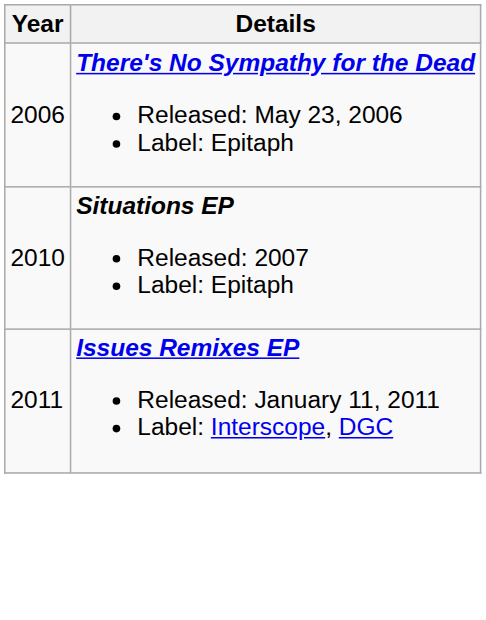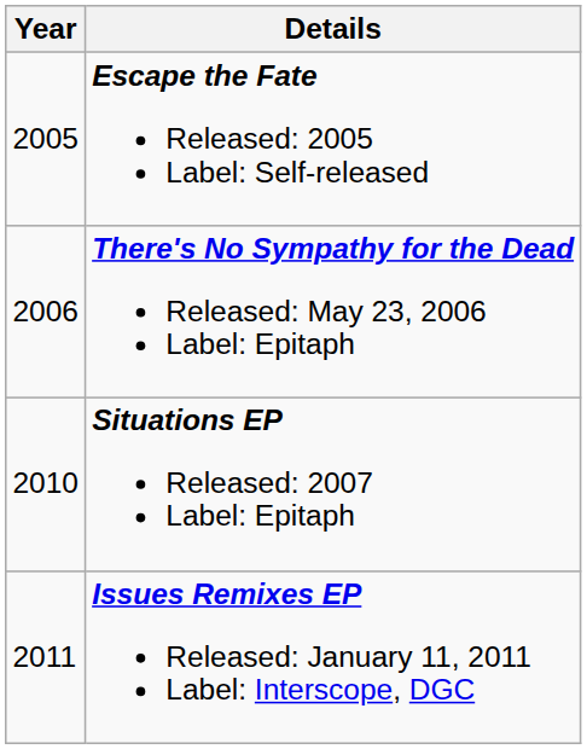+ row: 2005 | Escape the Fate Released: 2005 Label: Self-released
